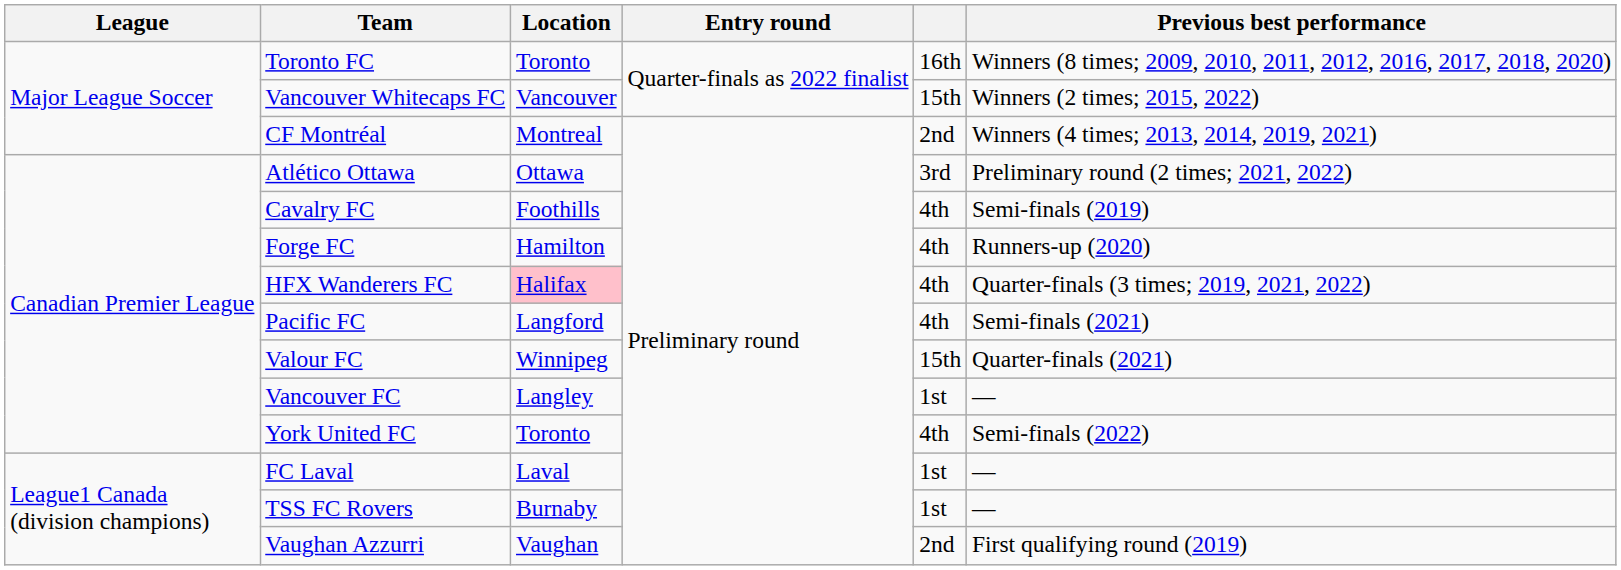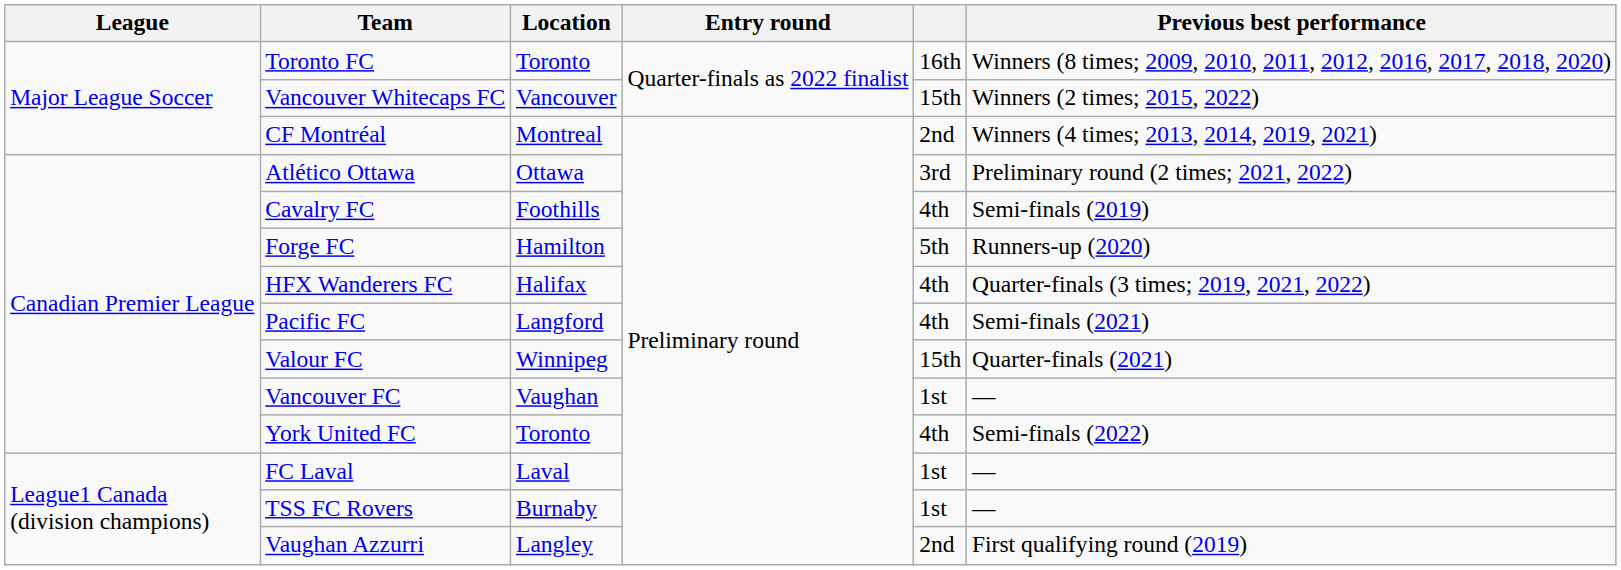Forge FC | column 5: 4th -> 5th
HFX Wanderers FC | Location: pink background -> no background
Vancouver FC | Location: Langley -> Vaughan
Vaughan Azzurri | Location: Vaughan -> Langley
